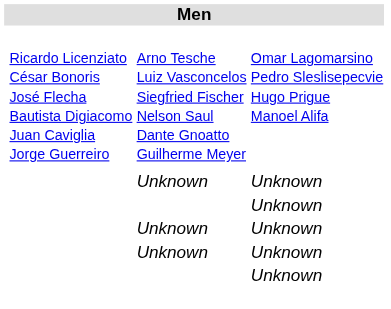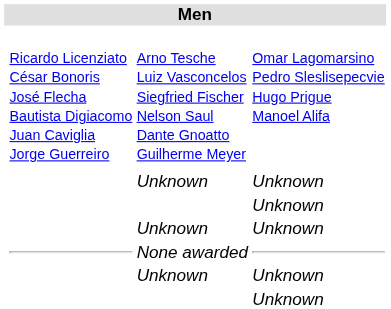+ row: None awarded
